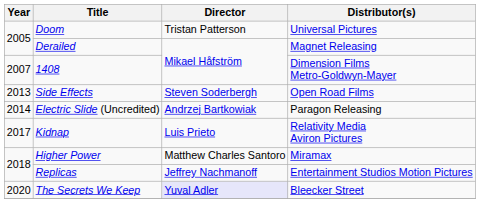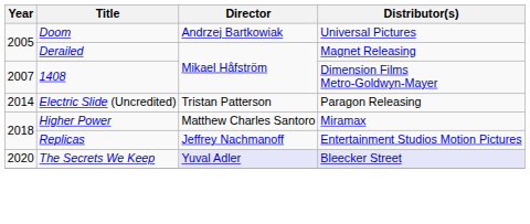Doom | Director: Tristan Patterson -> Andrzej Bartkowiak
- row: 2013 | Side Effects | Steven Soderbergh | Open Road Films
Electric Slide (Uncredited) | Director: Andrzej Bartkowiak -> Tristan Patterson
- row: 2017 | Kidnap | Luis Prieto | Relativity Media Aviron Pictures
The Secrets We Keep | Distributor(s): no background -> lavender background
